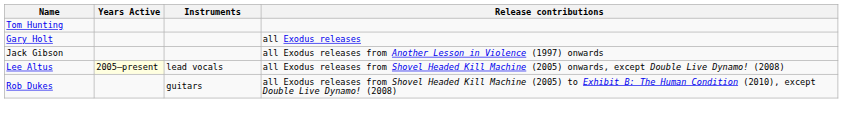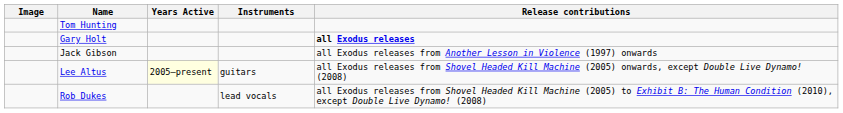+ column: Image
Gary Holt | Release contributions: normal -> bold
Lee Altus | Instruments: lead vocals -> guitars
Rob Dukes | Instruments: guitars -> lead vocals
